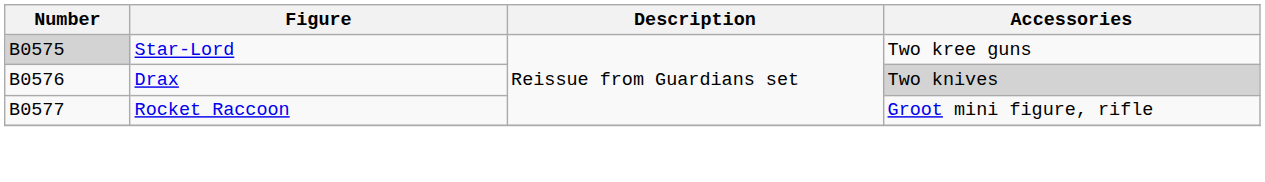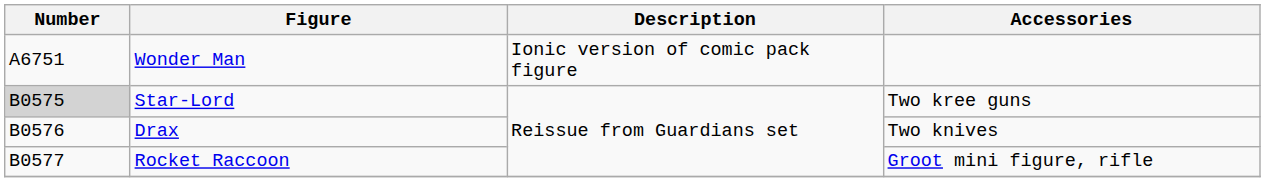+ row: A6751 | Wonder Man | Ionic version of comic pack figure
Drax | Accessories: lightgrey background -> no background
